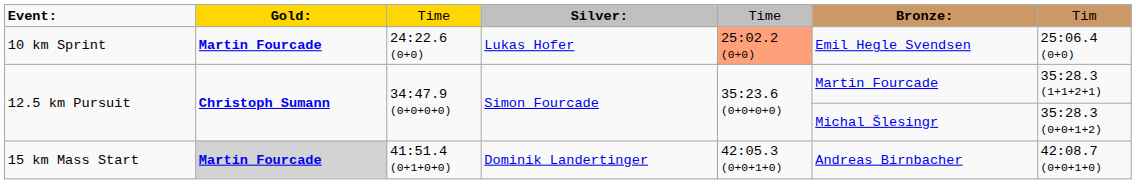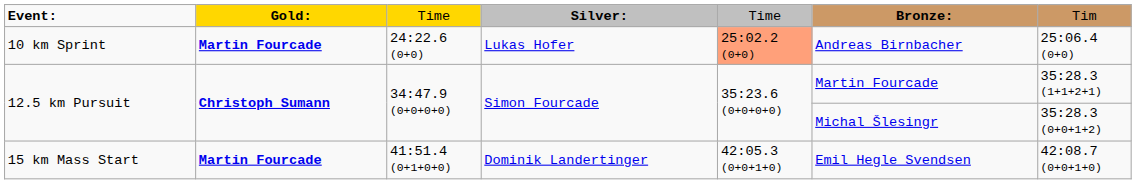10 km Sprint | column 6: Emil Hegle Svendsen -> Andreas Birnbacher
15 km Mass Start | column 2: lightgrey background -> no background
15 km Mass Start | column 6: Andreas Birnbacher -> Emil Hegle Svendsen
